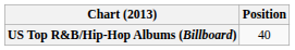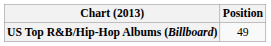US Top R&B/Hip-Hop Albums (Billboard) | Position: 40 -> 49
